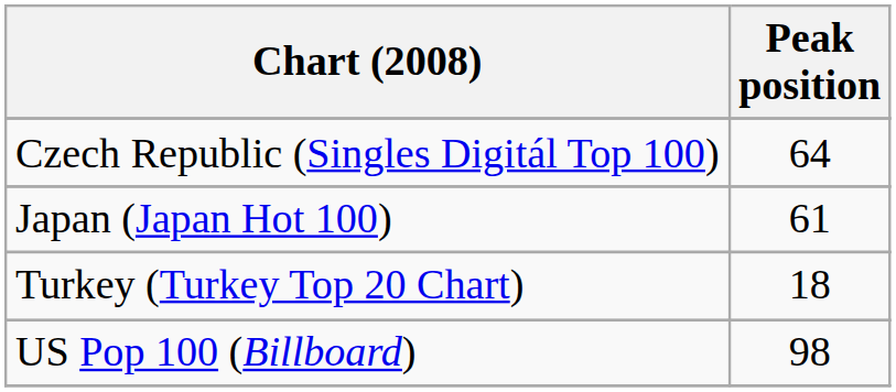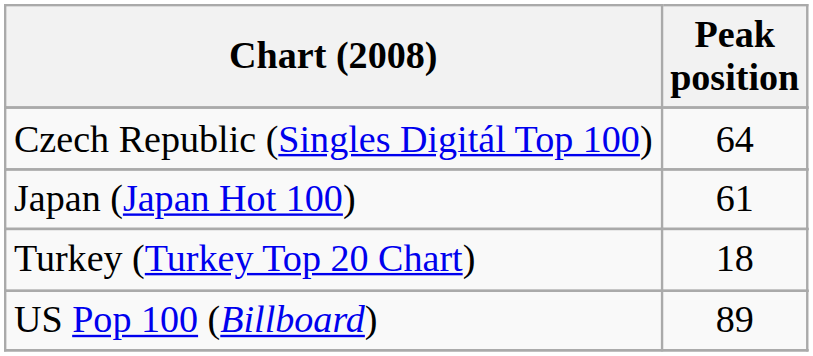US Pop 100 (Billboard) | Peak position: 98 -> 89
